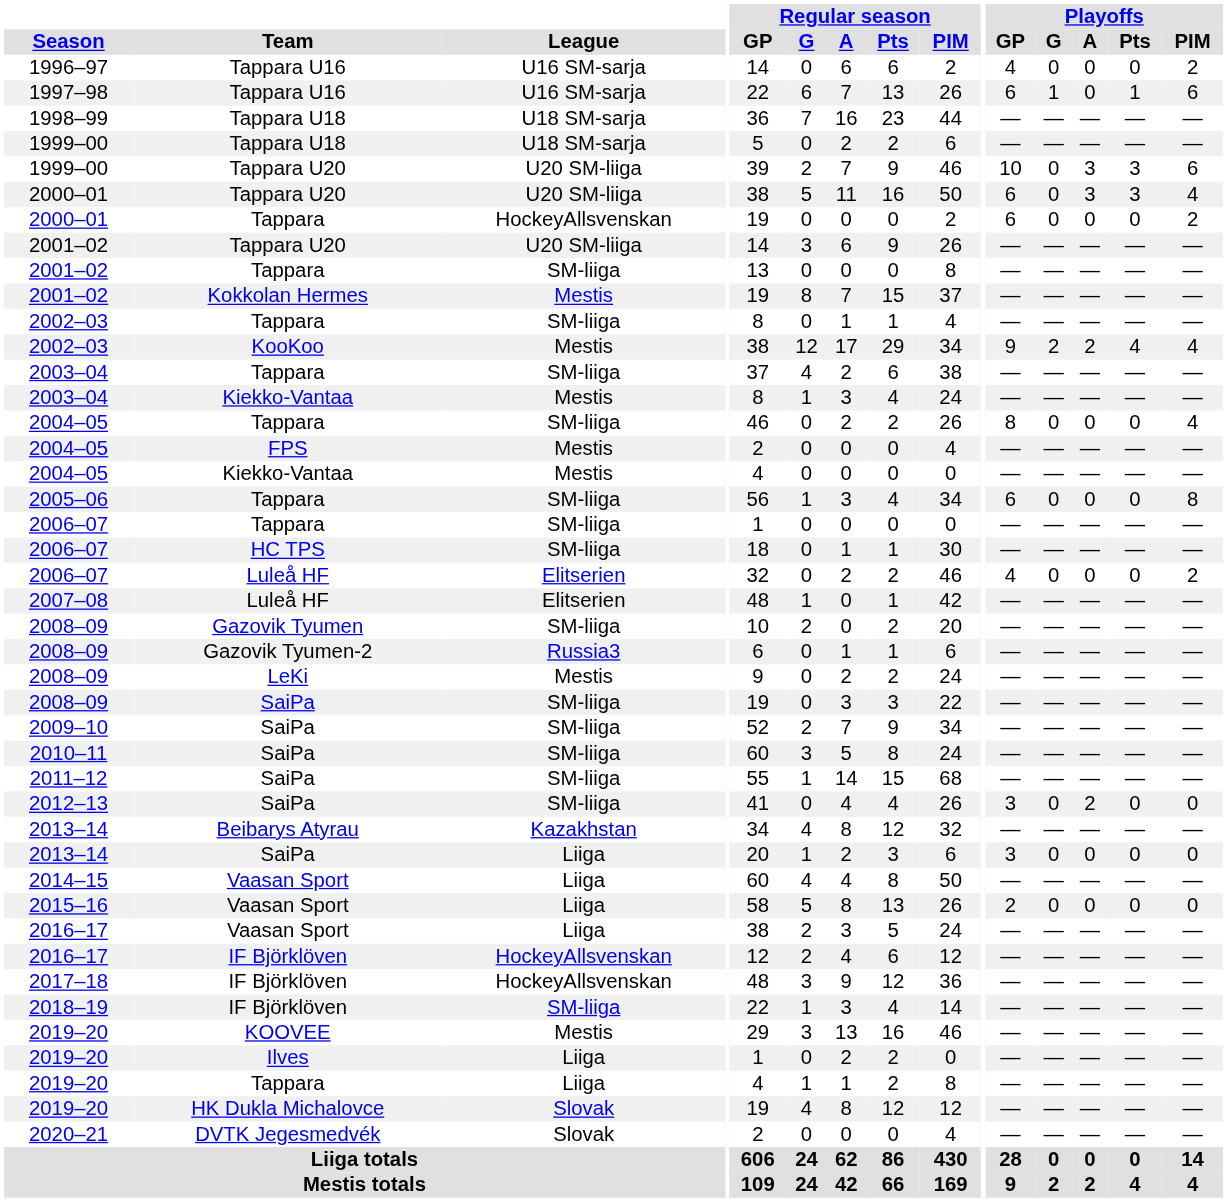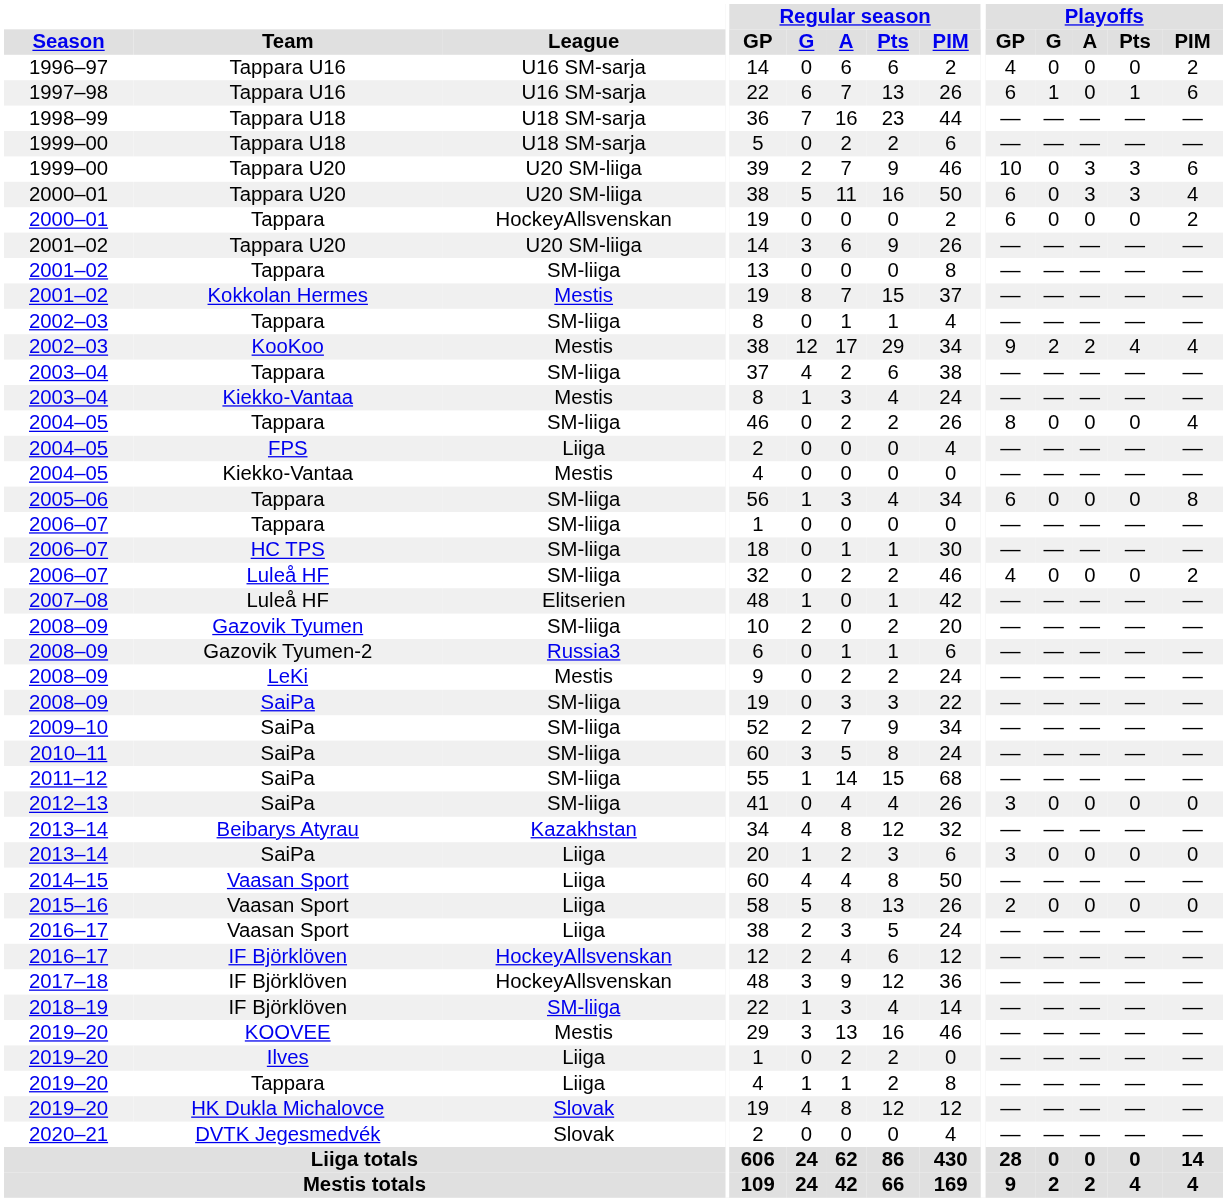2004–05 / FPS | League: Mestis -> Liiga
2006–07 / Luleå HF | League: Elitserien -> SM-liiga
2012–13 | Playoffs / A: 2 -> 0
